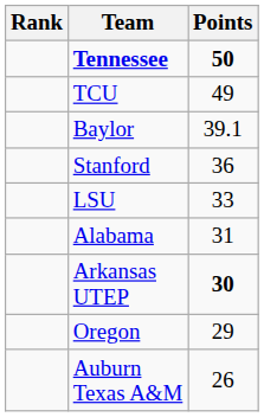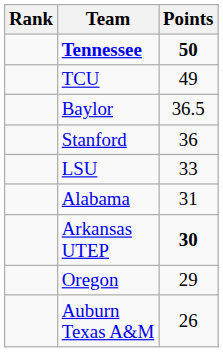Baylor | Points: 39.1 -> 36.5
